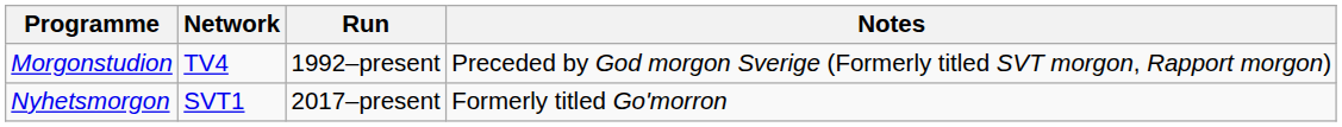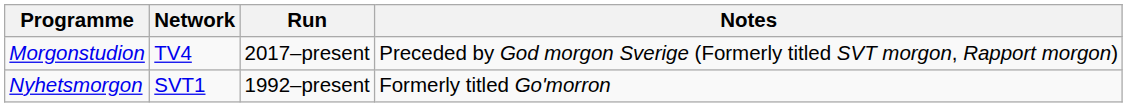Morgonstudion | Run: 1992–present -> 2017–present
Nyhetsmorgon | Run: 2017–present -> 1992–present
